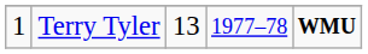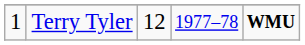Terry Tyler | column 3: 13 -> 12
